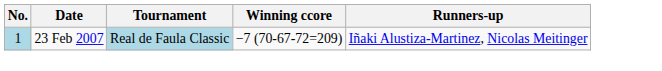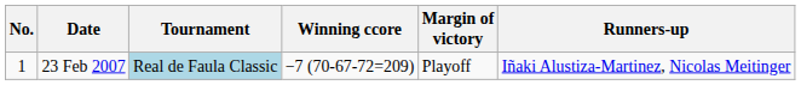+ column: Margin of victory | Playoff
23 Feb 2007 | No.: lightblue background -> no background
